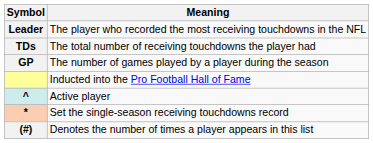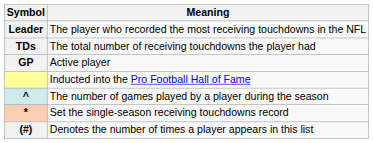GP | Meaning: The number of games played by a player during the season -> Active player
^ | Meaning: Active player -> The number of games played by a player during the season
